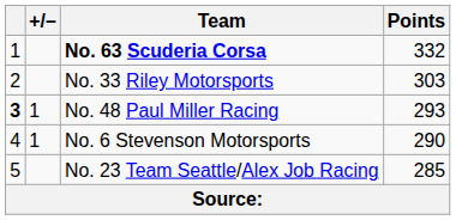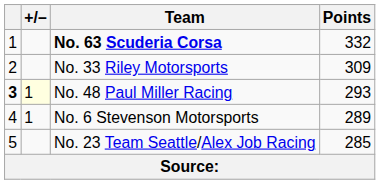No. 33 Riley Motorsports | Points: 303 -> 309
No. 48 Paul Miller Racing | +/–: no background -> lightyellow background
No. 6 Stevenson Motorsports | Points: 290 -> 289
